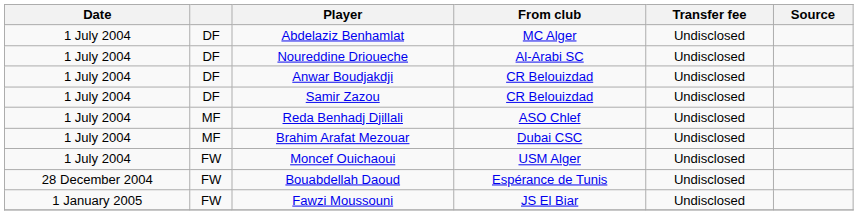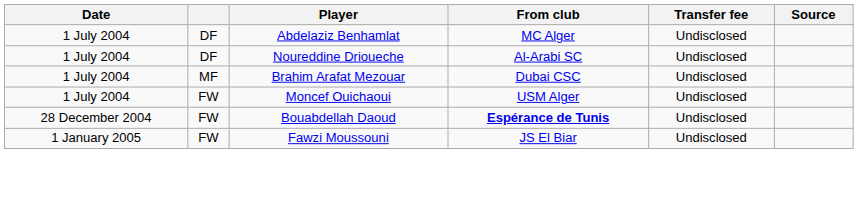- row: 1 July 2004 | DF | Anwar Boudjakdji | CR Belouizdad | Undisclosed
- row: 1 July 2004 | DF | Samir Zazou | CR Belouizdad | Undisclosed
- row: 1 July 2004 | MF | Reda Benhadj Djillali | ASO Chlef | Undisclosed
Bouabdellah Daoud | From club: normal -> bold
